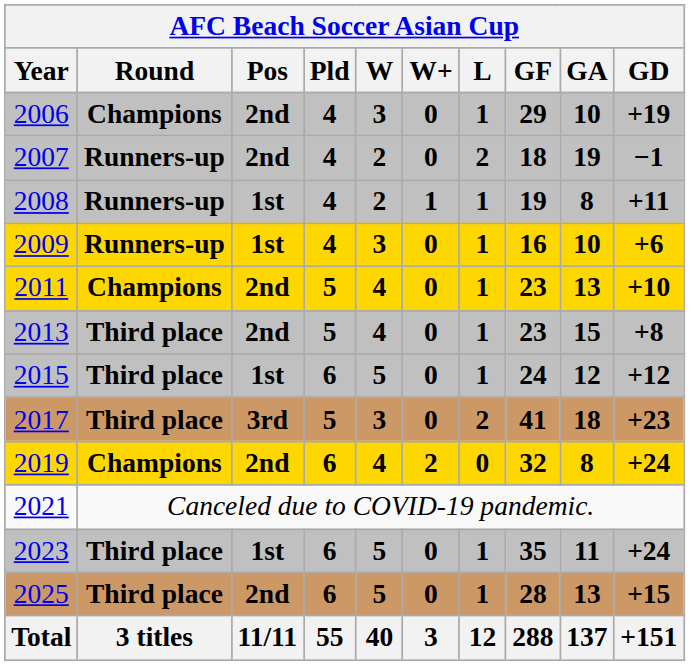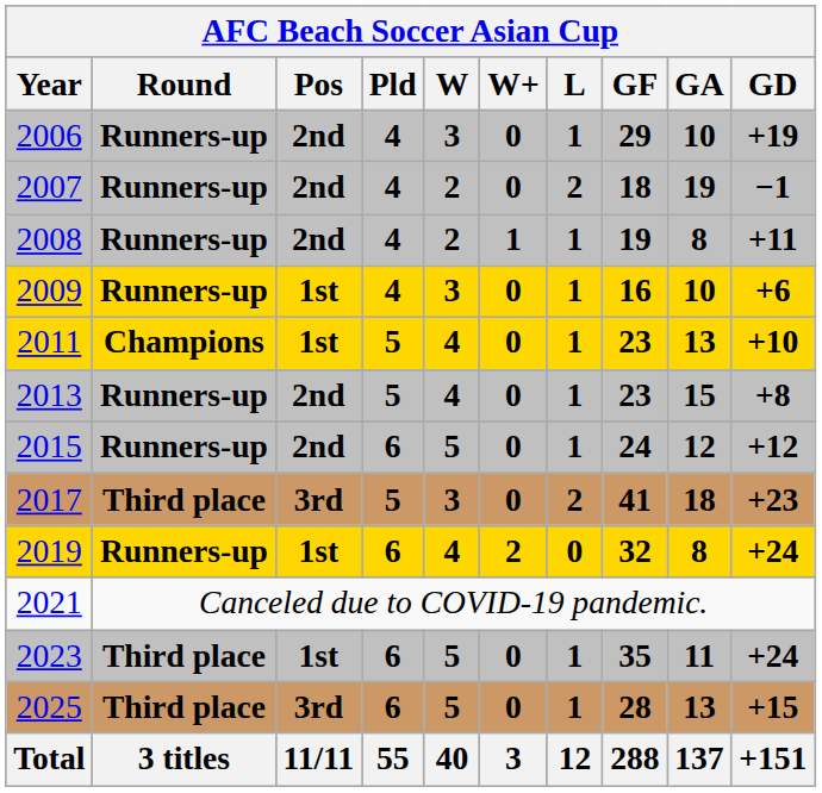2006 | Round: Champions -> Runners-up
2008 | Pos: 1st -> 2nd
2011 | Pos: 2nd -> 1st
2013 | Round: Third place -> Runners-up
2015 | Round: Third place -> Runners-up
2015 | Pos: 1st -> 2nd
2019 | Round: Champions -> Runners-up
2019 | Pos: 2nd -> 1st
2025 | Pos: 2nd -> 3rd
